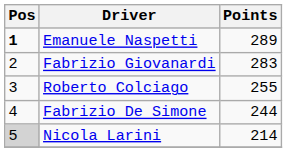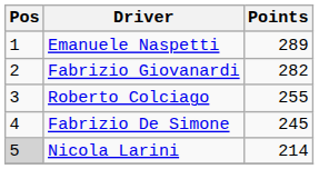Emanuele Naspetti | Pos: bold -> normal
Fabrizio Giovanardi | Points: 283 -> 282
Fabrizio De Simone | Points: 244 -> 245
